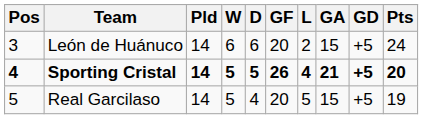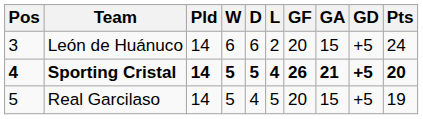columns swapped: L <-> GF
